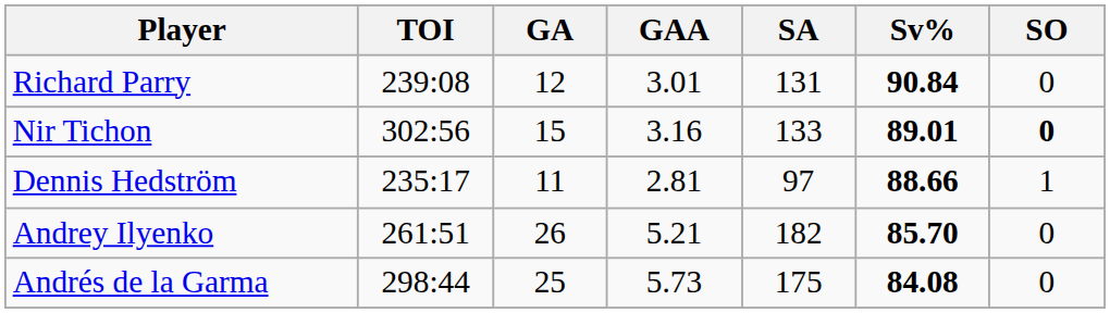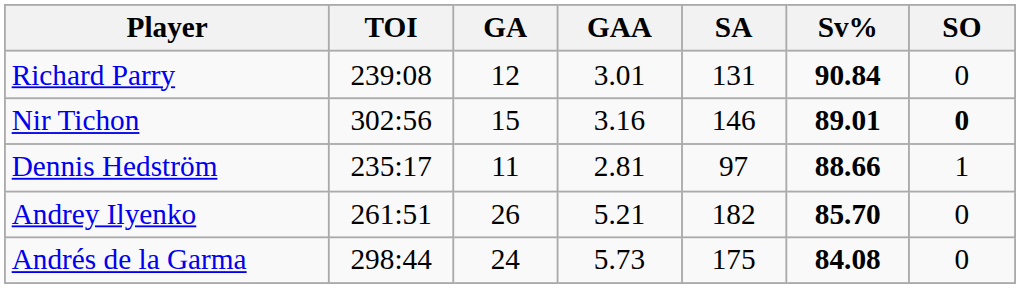Nir Tichon | SA: 133 -> 146
Andrés de la Garma | GA: 25 -> 24
